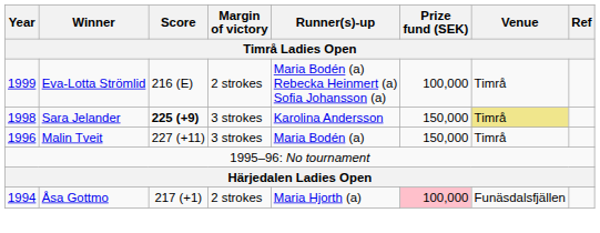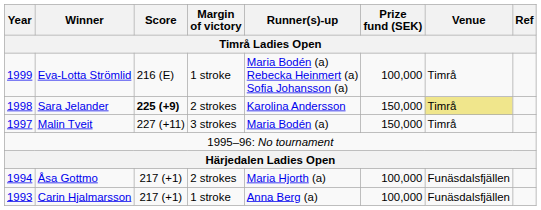Eva-Lotta Strömlid | Margin of victory: 2 strokes -> 1 stroke
Sara Jelander | Margin of victory: 3 strokes -> 2 strokes
Malin Tveit | Year: 1996 -> 1997
Åsa Gottmo | Prize fund (SEK): pink background -> no background
+ row: 1993 | Carin Hjalmarsson | 217 (+1) | 1 stroke | Anna Berg (a) | 100,000 | Funäsdalsfjällen
